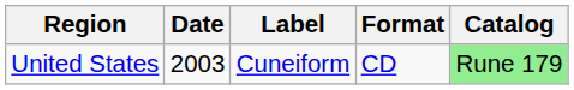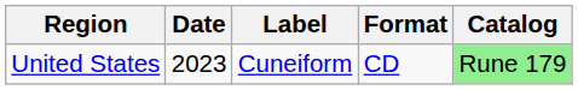United States | Date: 2003 -> 2023
